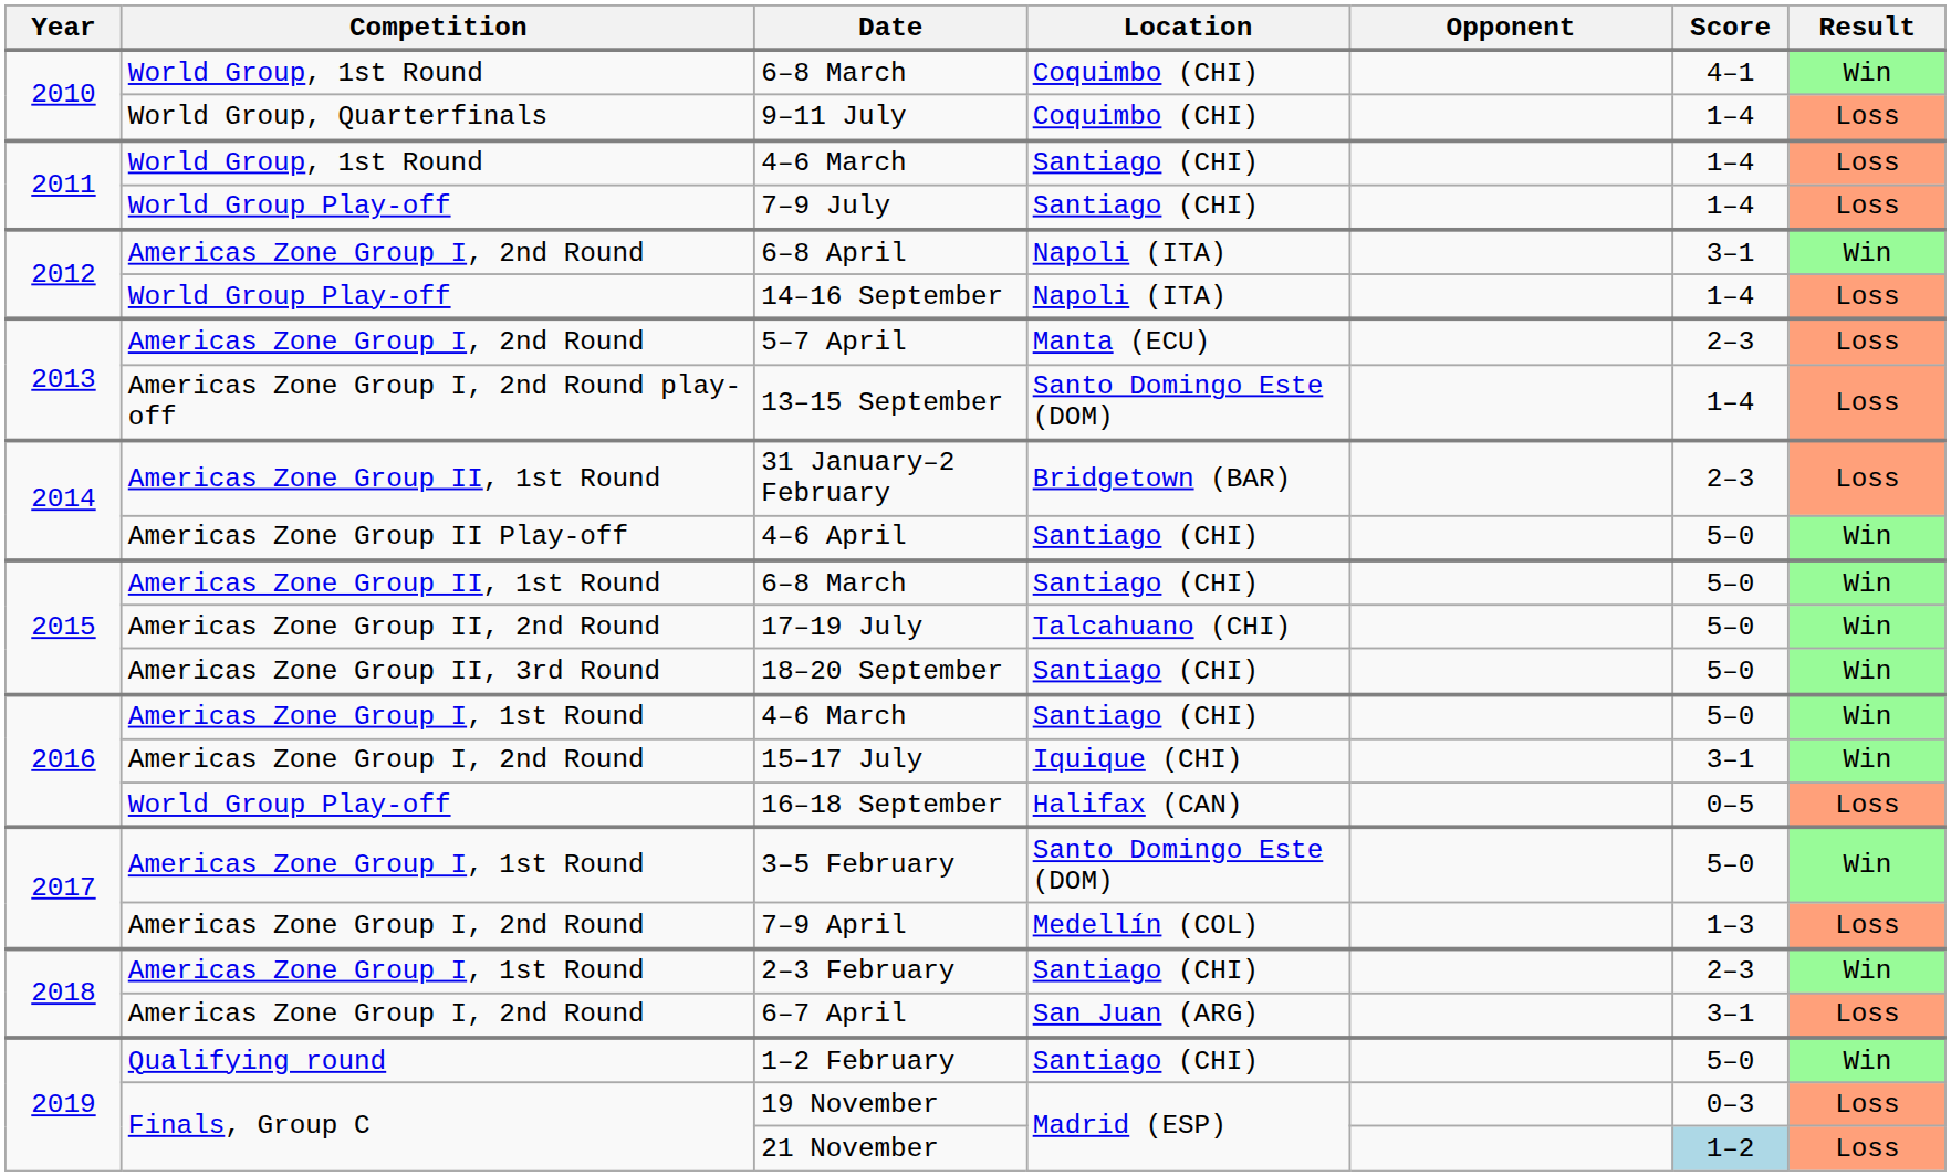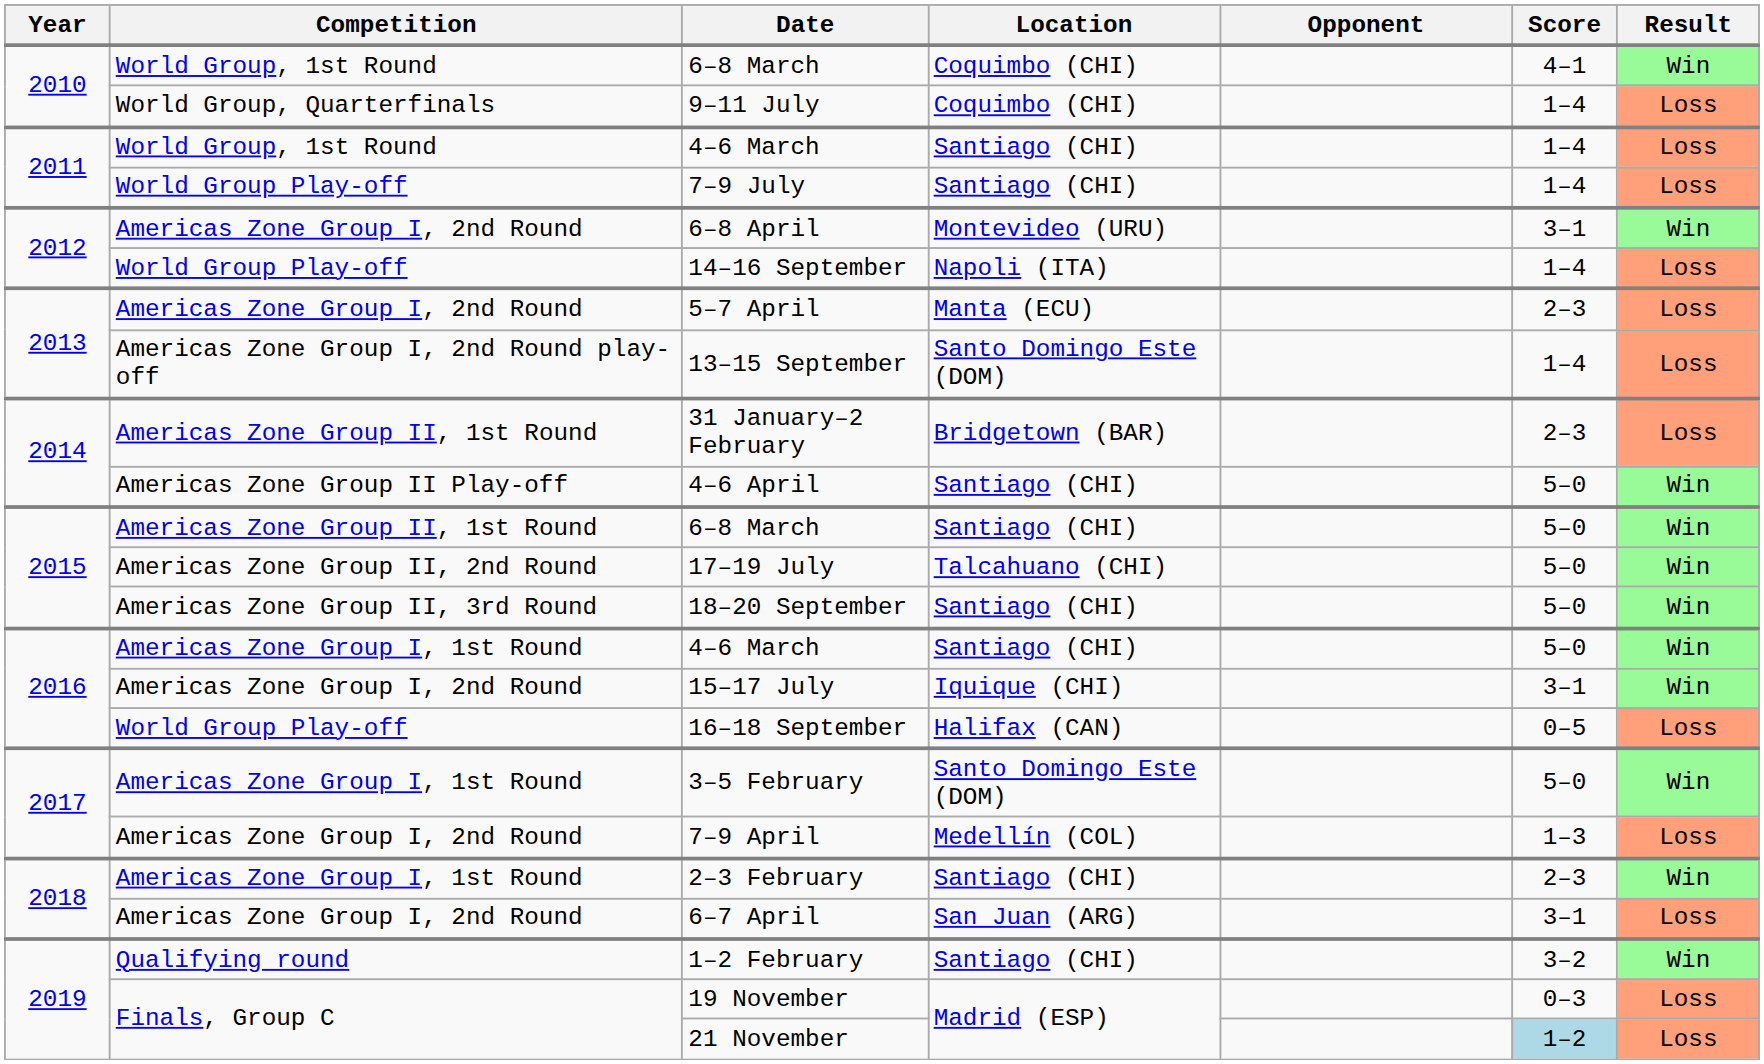6–8 April | Location: Napoli (ITA) -> Montevideo (URU)
1–2 February | Score: 5–0 -> 3–2
